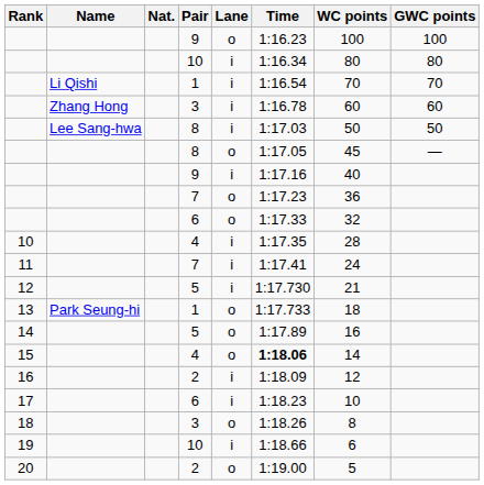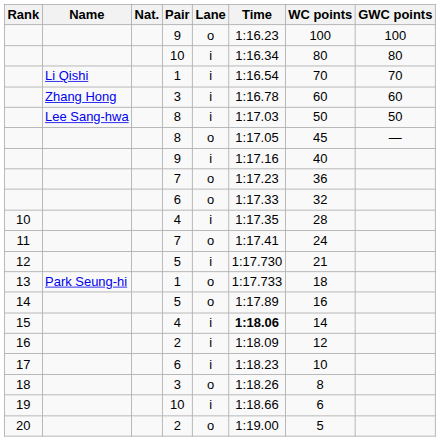11 | Lane: i -> o
15 | Lane: o -> i
